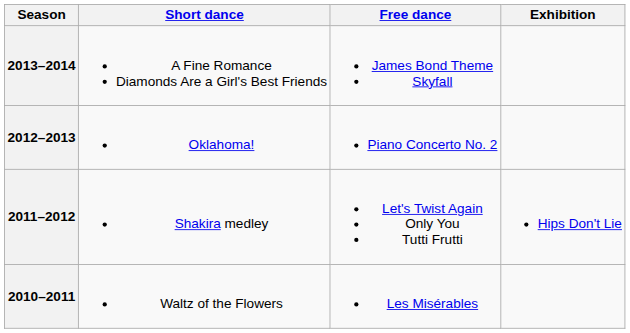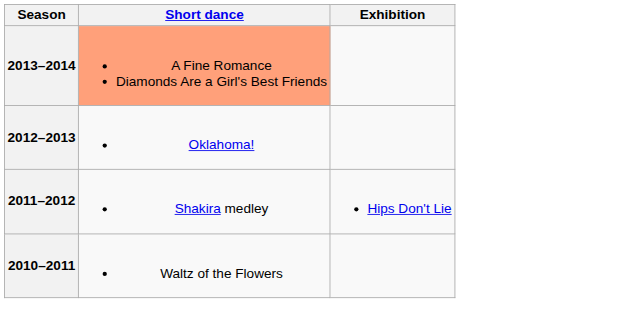- column: Free dance | James Bond Theme Skyfall | Piano Concerto No. 2 | Let's Twist Again Only You Tutti Frutti | Les Misérables
2013–2014 | Short dance: no background -> lightsalmon background
